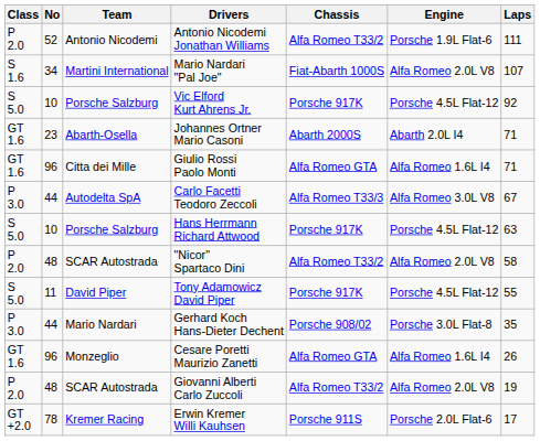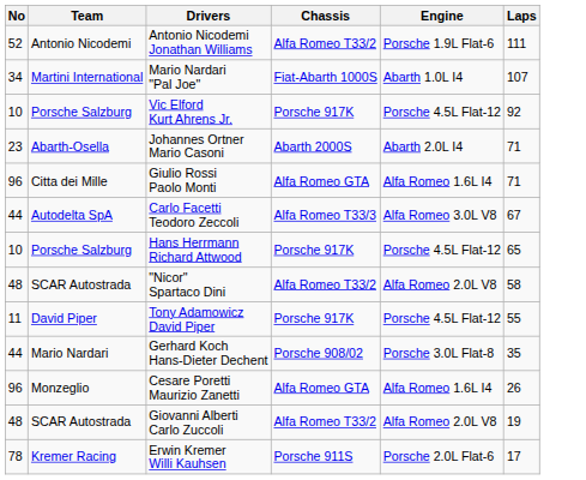- column: Class | P 2.0 | S 1.6 | S 5.0 | GT 1.6 | GT 1.6 | P 3.0 | S 5.0 | P 2.0 | S 5.0 | P 3.0 | GT 1.6 | P 2.0 | GT +2.0
Mario Nardari "Pal Joe" | Engine: Alfa Romeo 2.0L V8 -> Abarth 1.0L I4
Hans Herrmann Richard Attwood | Laps: 63 -> 65
